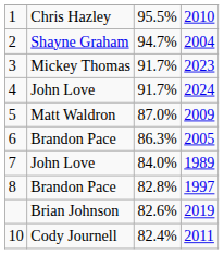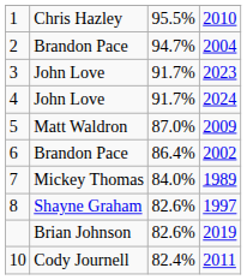2 | column 2: Shayne Graham -> Brandon Pace
3 | column 2: Mickey Thomas -> John Love
6 | column 3: 86.3% -> 86.4%
6 | column 4: 2005 -> 2002
7 | column 2: John Love -> Mickey Thomas
8 | column 2: Brandon Pace -> Shayne Graham
8 | column 3: 82.8% -> 82.6%
